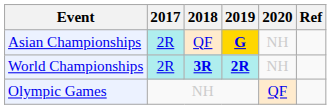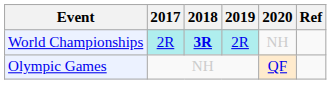- row: Asian Championships | 2R | QF | G | NH
World Championships | 2019: bold -> normal
